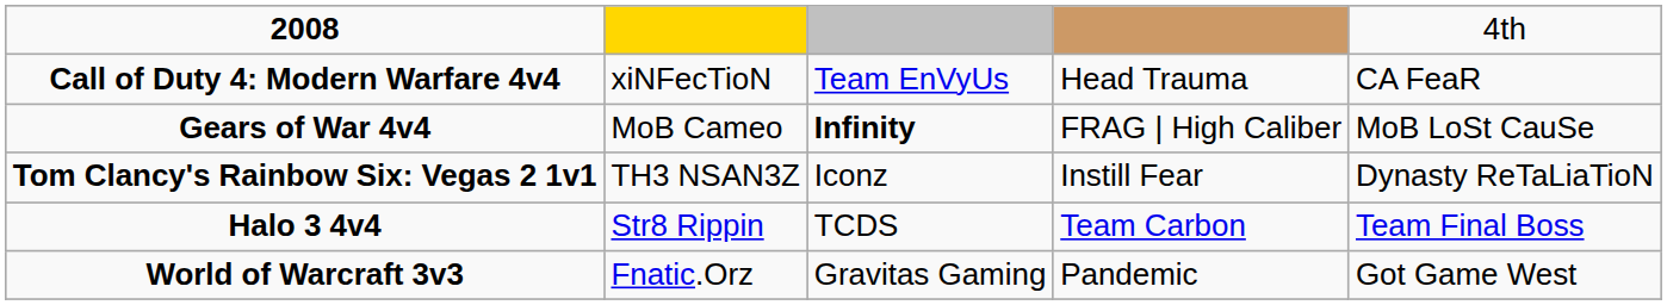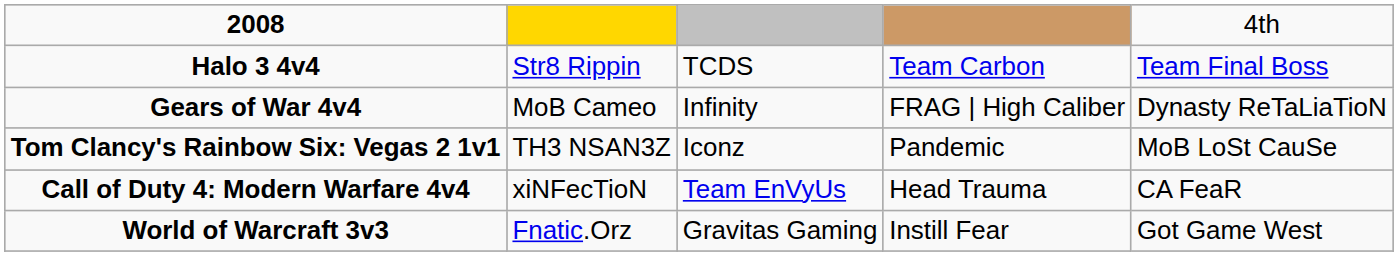rows swapped: Halo 3 4v4 <-> Call of Duty 4: Modern Warfare 4v4
Gears of War 4v4 | column 3: bold -> normal
Gears of War 4v4 | column 5: MoB LoSt CauSe -> Dynasty ReTaLiaTioN
Tom Clancy's Rainbow Six: Vegas 2 1v1 | column 4: Instill Fear -> Pandemic
Tom Clancy's Rainbow Six: Vegas 2 1v1 | column 5: Dynasty ReTaLiaTioN -> MoB LoSt CauSe
World of Warcraft 3v3 | column 4: Pandemic -> Instill Fear
